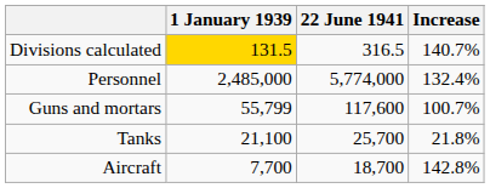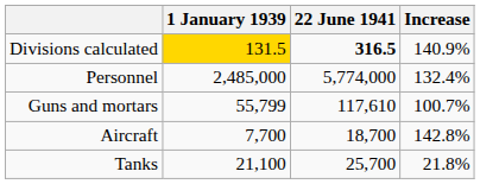Divisions calculated | 22 June 1941: normal -> bold
Divisions calculated | Increase: 140.7% -> 140.9%
Guns and mortars | 22 June 1941: 117,600 -> 117,610
rows swapped: Tanks <-> Aircraft
